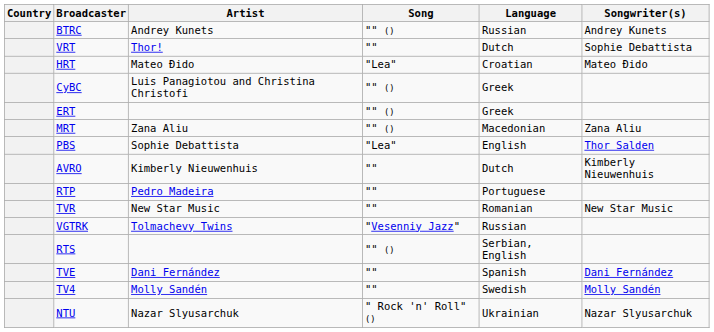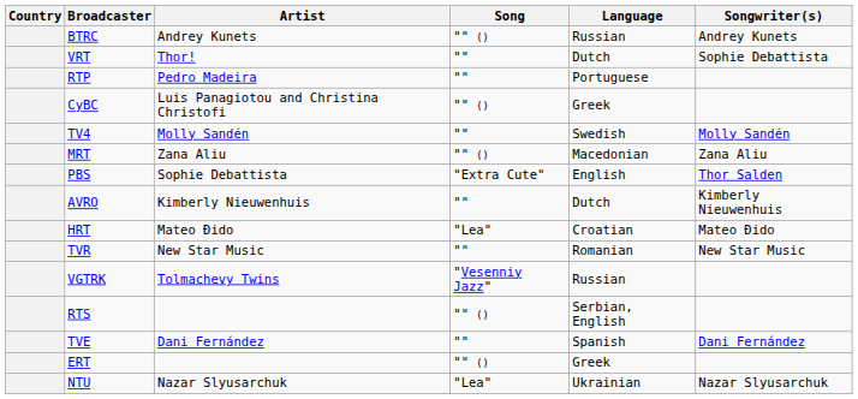rows swapped: HRT <-> RTP
rows swapped: ERT <-> TV4
PBS | Song: "Lea" -> "Extra Cute"
NTU | Song: " Rock 'n' Roll" () -> "Lea"
